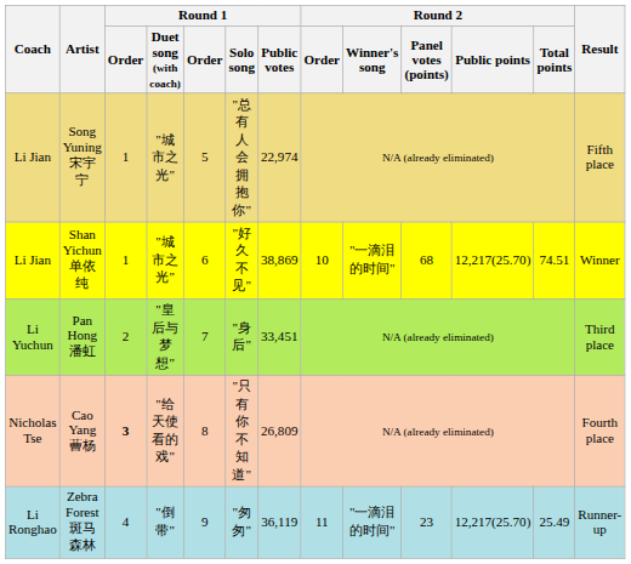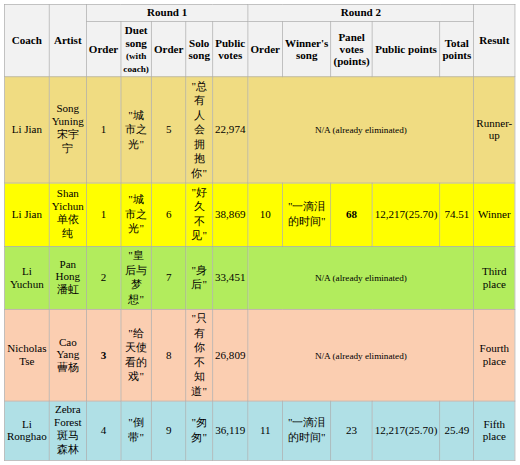Song Yuning 宋宇宁 | Result: Fifth place -> Runner-up
Shan Yichun 单依纯 | Round 2 / Panel votes (points): normal -> bold
Zebra Forest 斑马森林 | Result: Runner-up -> Fifth place
